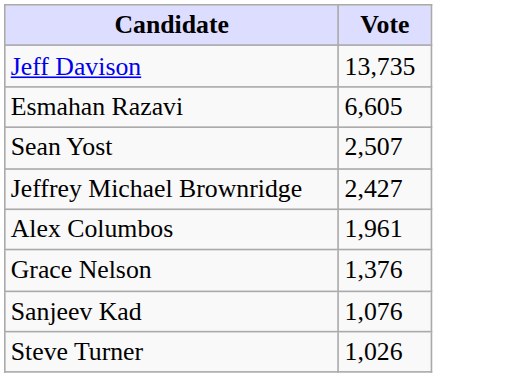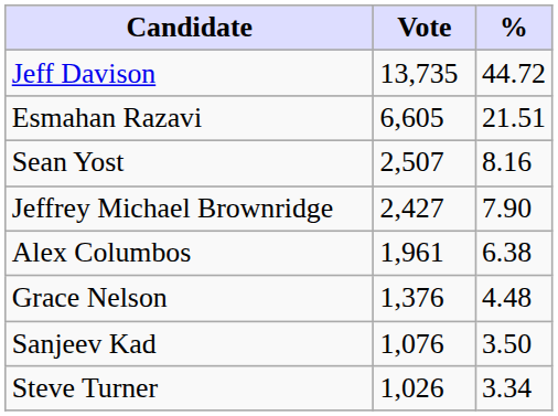+ column: % | 44.72 | 21.51 | 8.16 | 7.90 | 6.38 | 4.48 | 3.50 | 3.34
